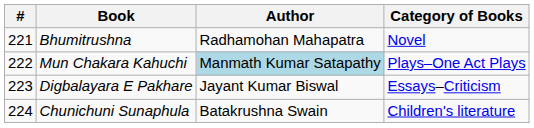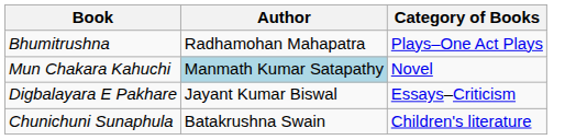- column: # | 221 | 222 | 223 | 224
Bhumitrushna | Category of Books: Novel -> Plays–One Act Plays
Mun Chakara Kahuchi | Category of Books: Plays–One Act Plays -> Novel
